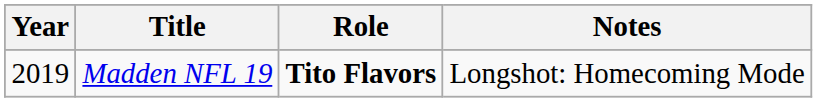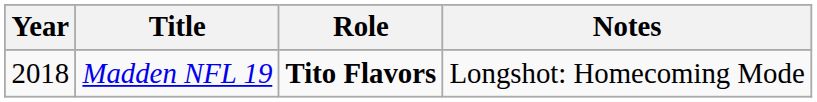Madden NFL 19 | Year: 2019 -> 2018
